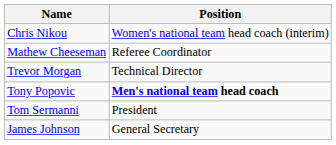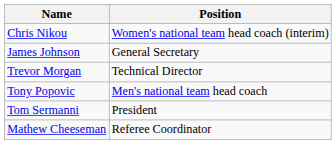rows swapped: James Johnson <-> Mathew Cheeseman
Tony Popovic | Position: bold -> normal
